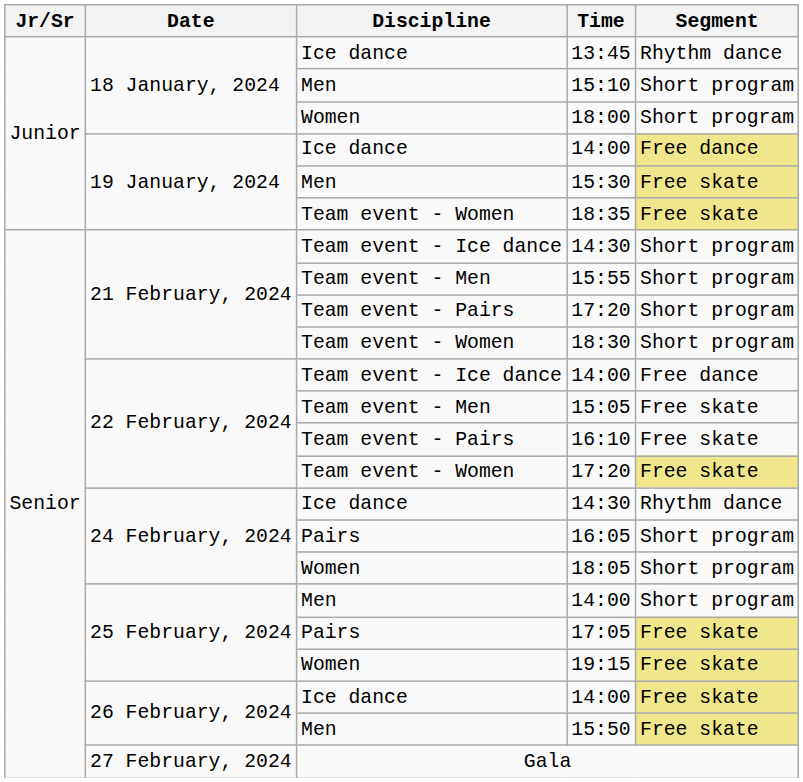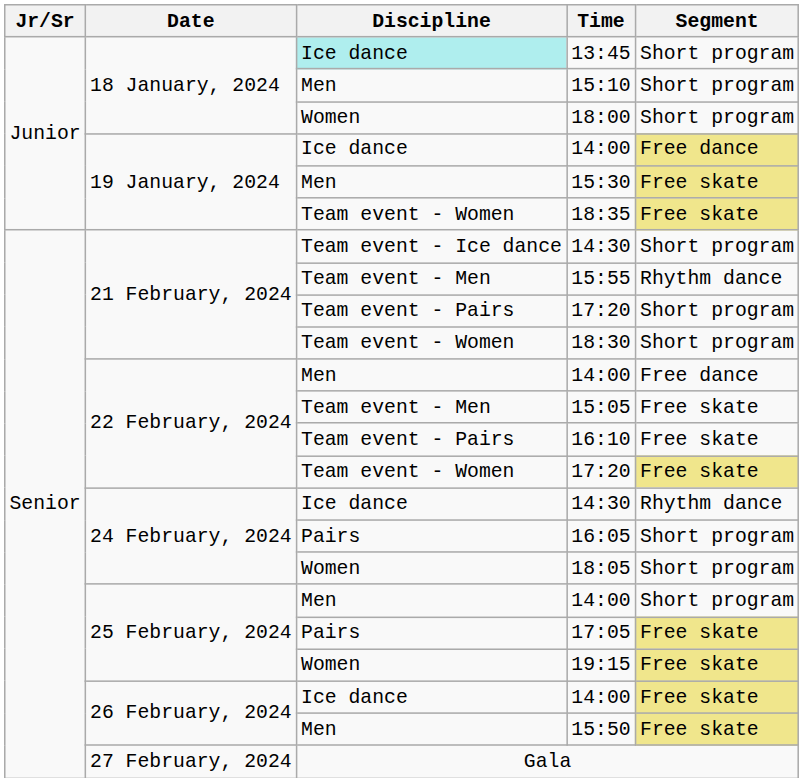13:45 | Discipline: no background -> paleturquoise background
13:45 | Segment: Rhythm dance -> Short program
15:55 | Segment: Short program -> Rhythm dance
22 February, 2024 / 14:00 | Discipline: Team event - Ice dance -> Men
